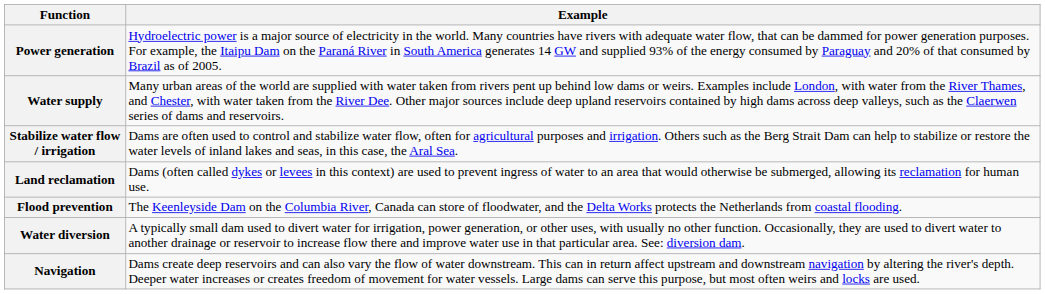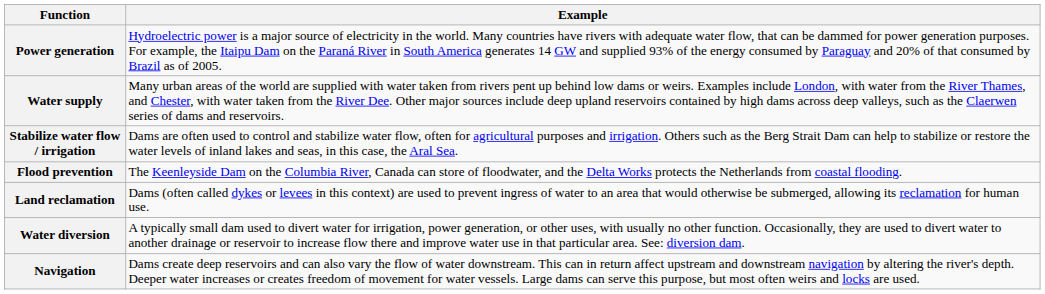rows swapped: Flood prevention <-> Land reclamation
